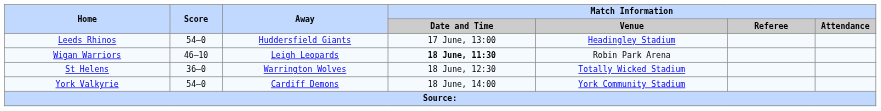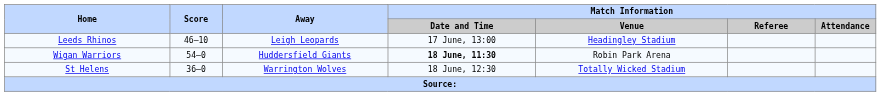Leeds Rhinos | Score: 54–0 -> 46–10
Leeds Rhinos | Away: Huddersfield Giants -> Leigh Leopards
Wigan Warriors | Score: 46–10 -> 54–0
Wigan Warriors | Away: Leigh Leopards -> Huddersfield Giants
- row: York Valkyrie | 54–0 | Cardiff Demons | 18 June, 14:00 | York Community Stadium
